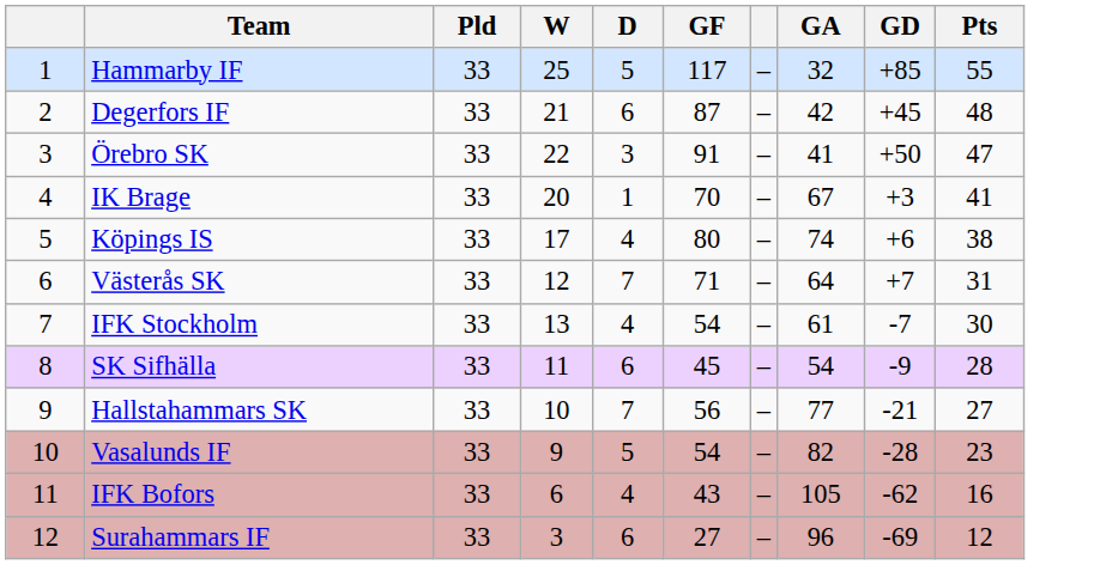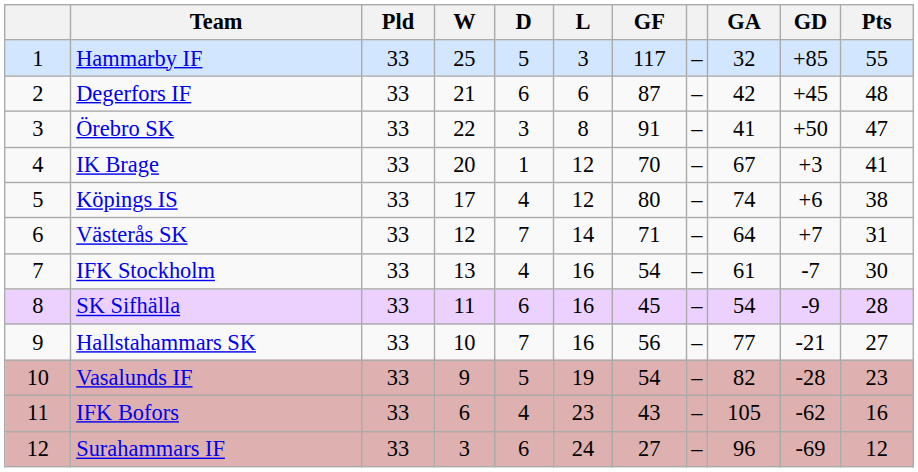+ column: L | 3 | 6 | 8 | 12 | 12 | 14 | 16 | 16 | 16 | 19 | 23 | 24
